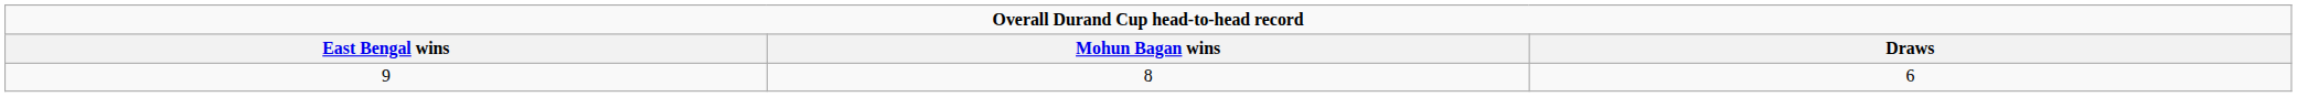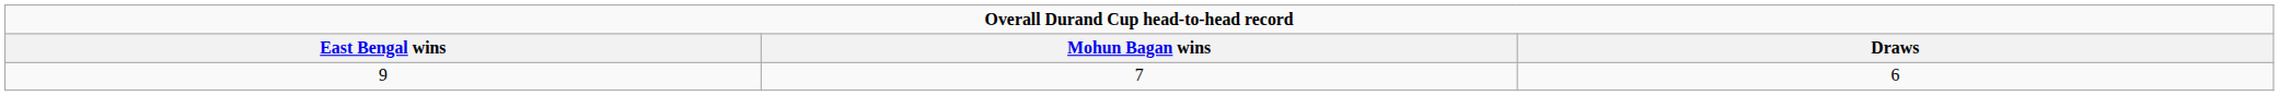9 | Mohun Bagan wins: 8 -> 7
